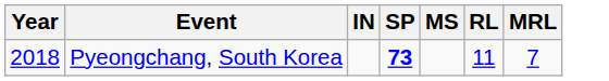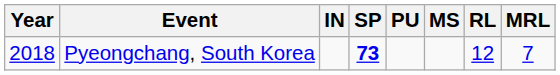+ column: PU
Pyeongchang, South Korea | RL: 11 -> 12
